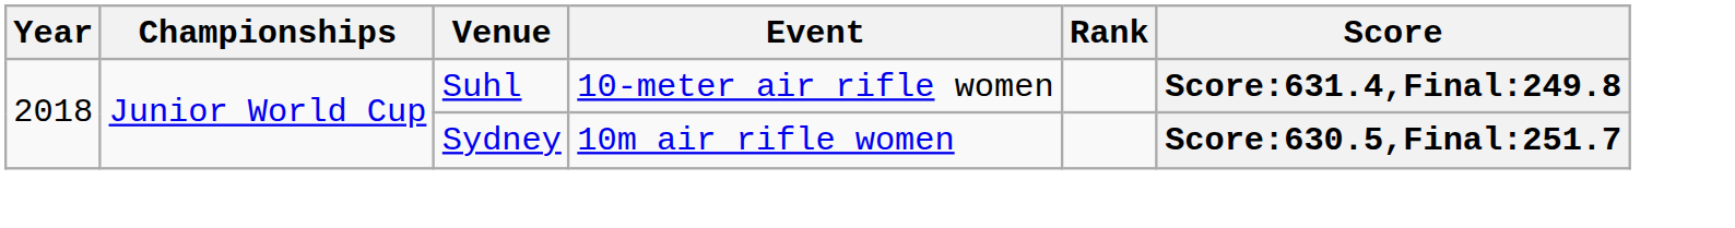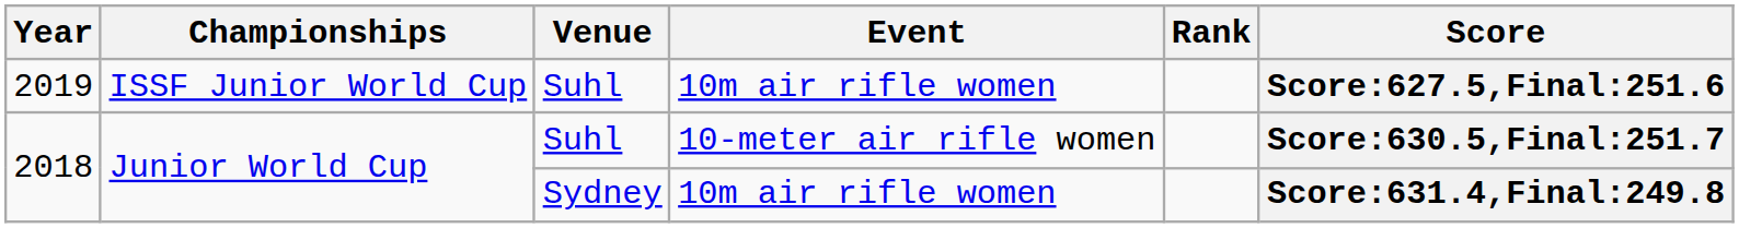+ row: 2019 | ISSF Junior World Cup | Suhl | 10m air rifle women | Score:627.5,Final:251.6
2018 / Suhl | Score: Score:631.4,Final:249.8 -> Score:630.5,Final:251.7
2018 / Sydney | Score: Score:630.5,Final:251.7 -> Score:631.4,Final:249.8
